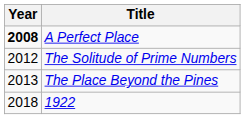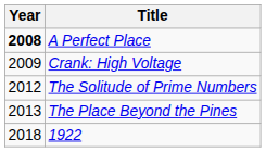+ row: 2009 | Crank: High Voltage
